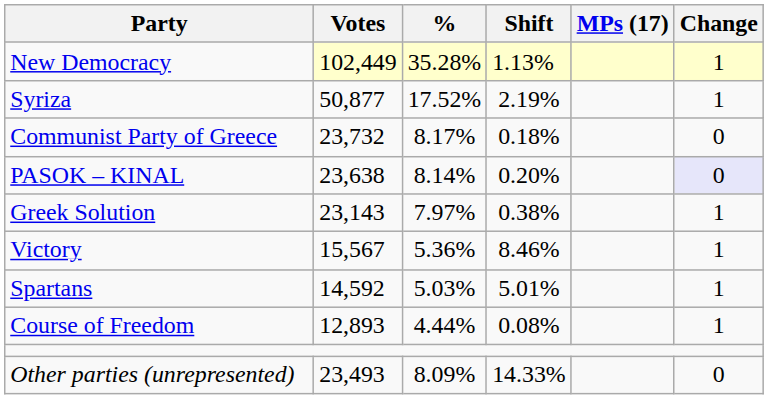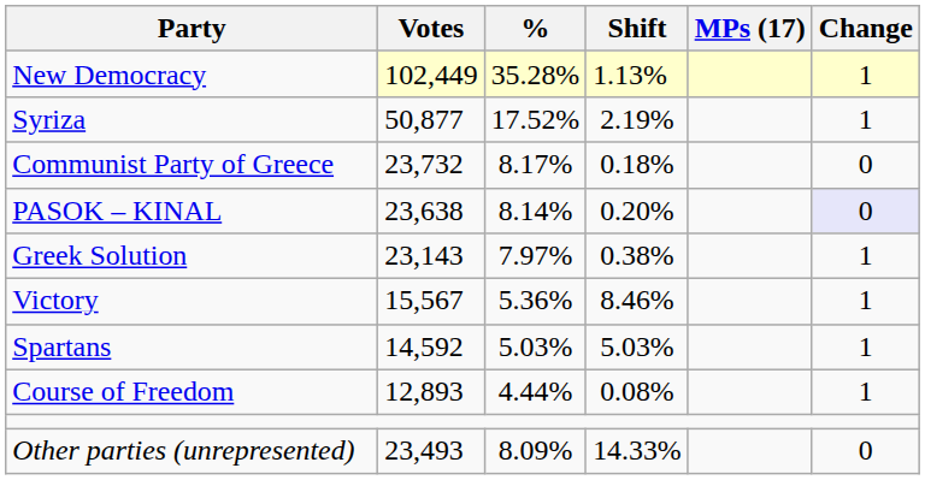Spartans | Shift: 5.01% -> 5.03%
